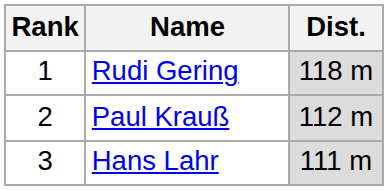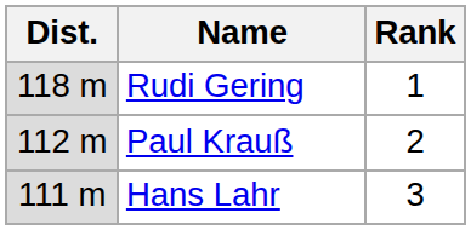columns swapped: Rank <-> Dist.
